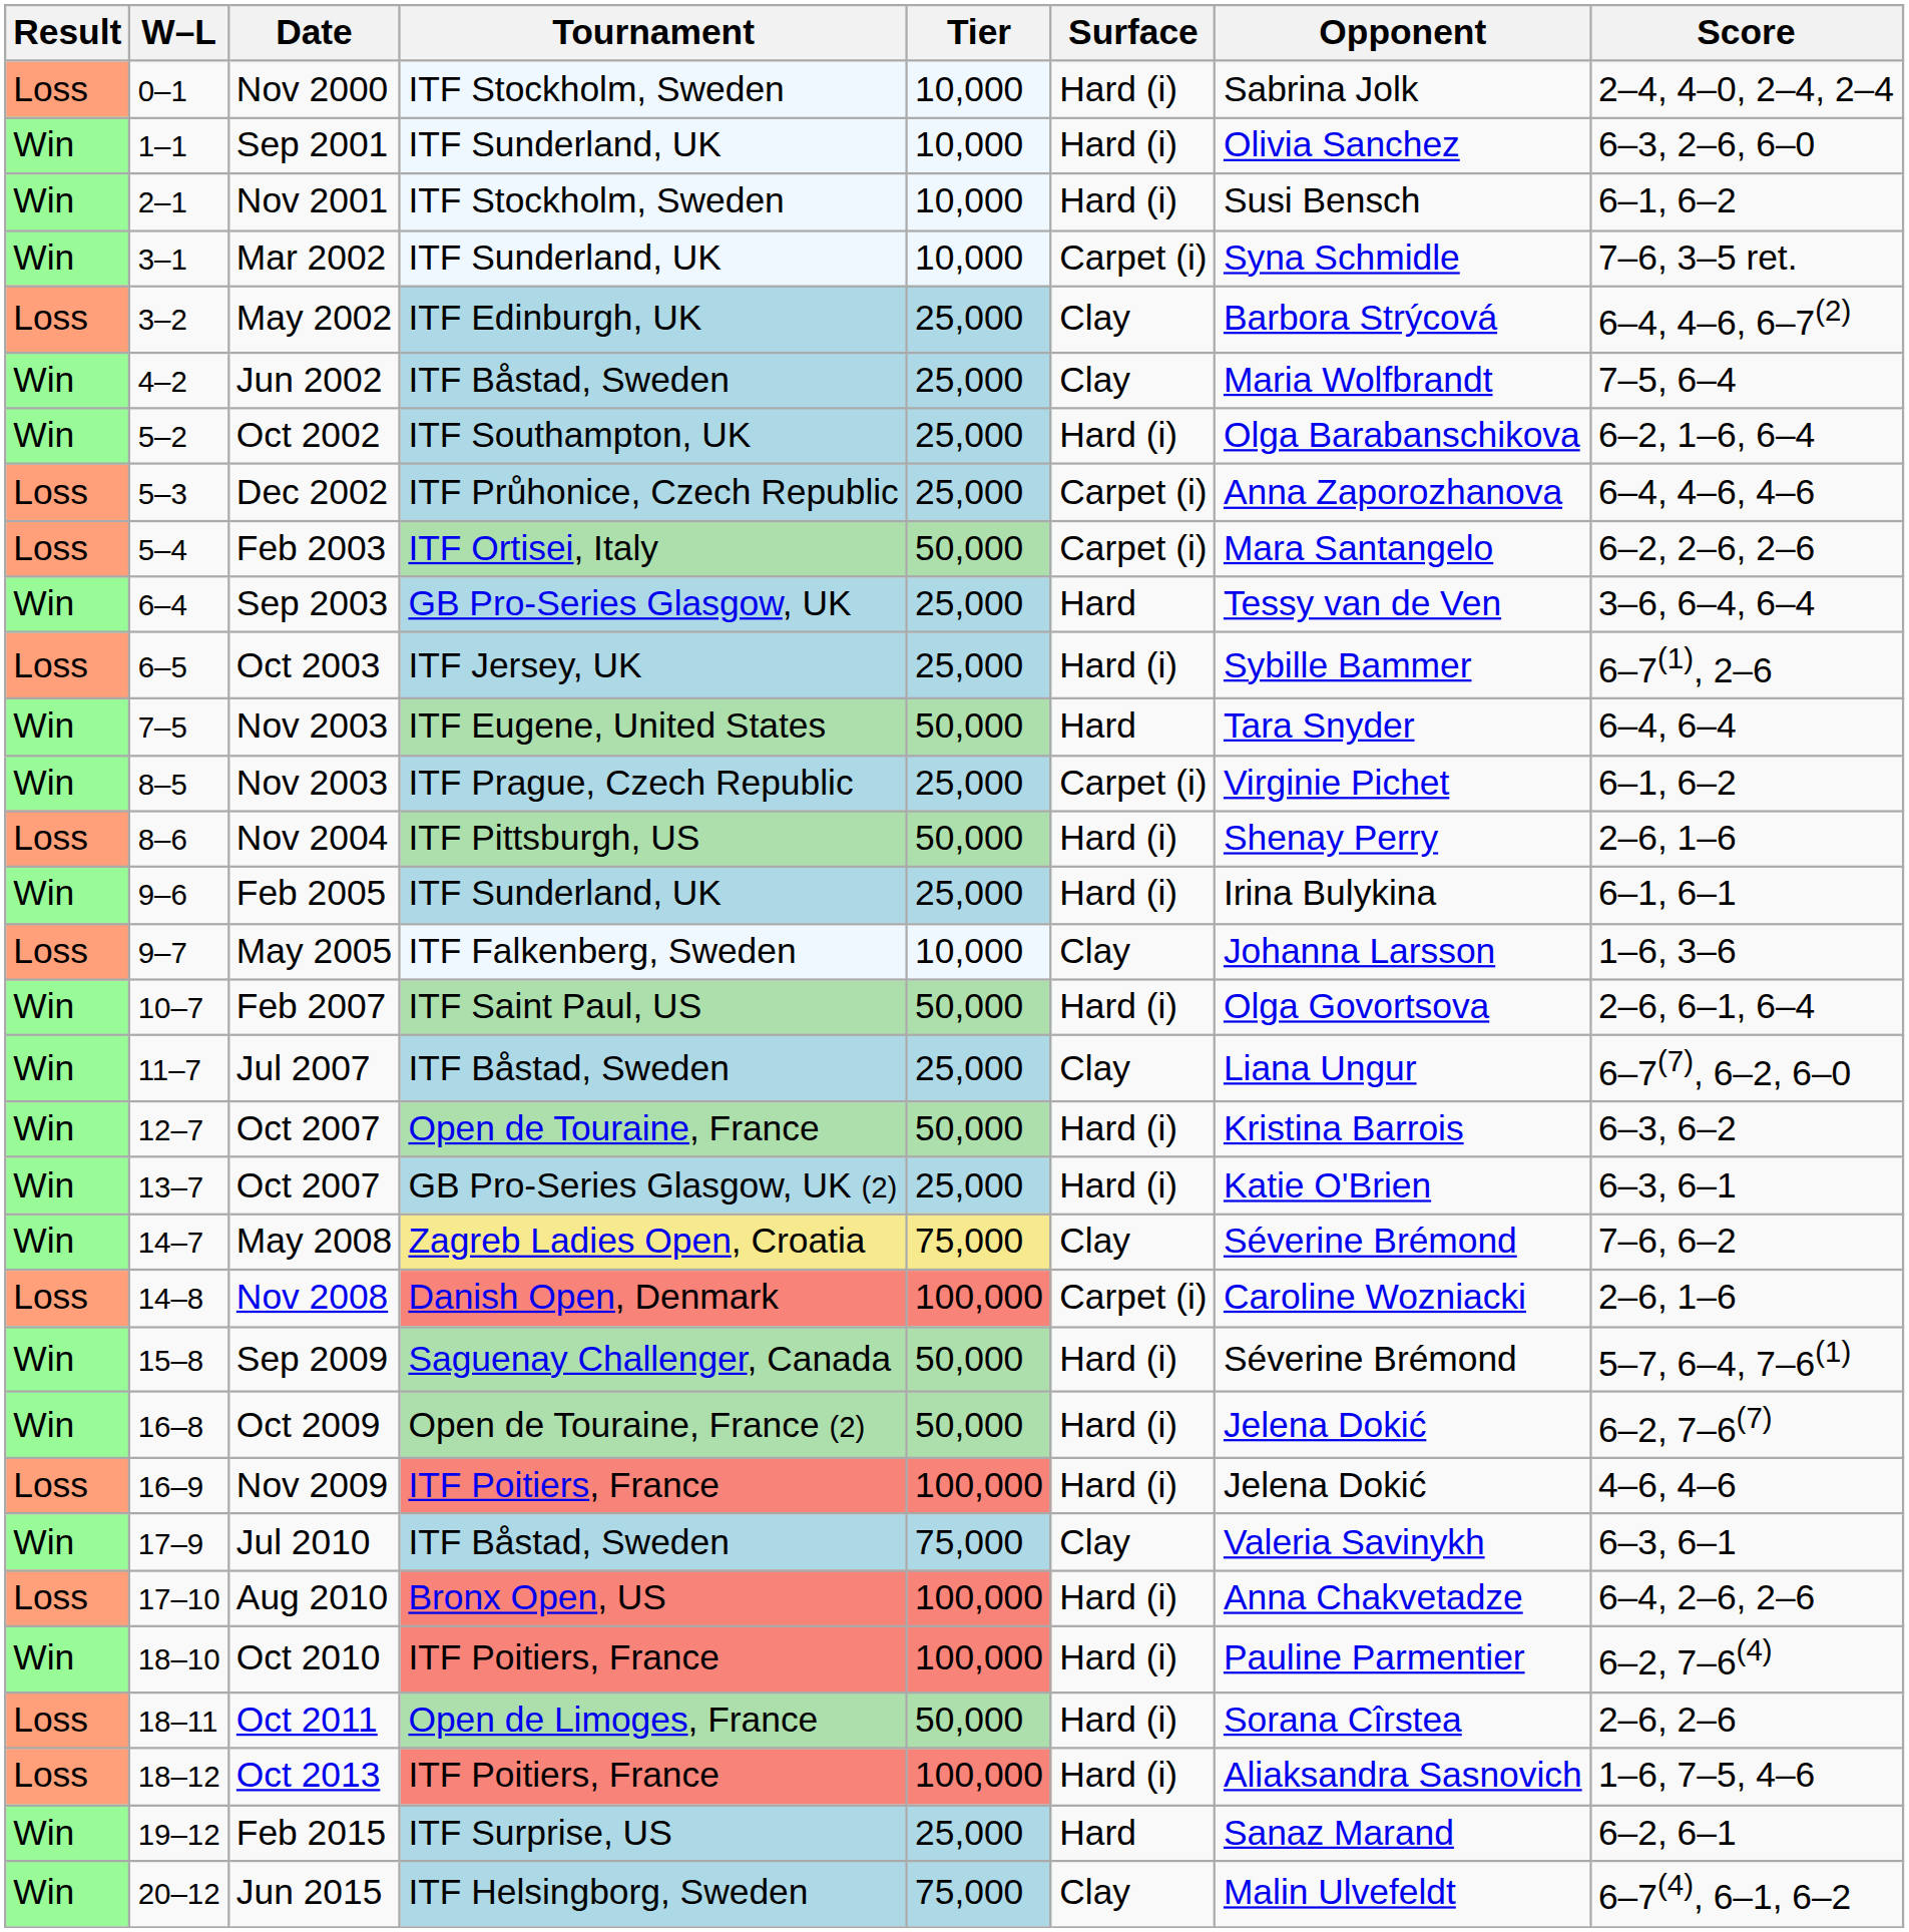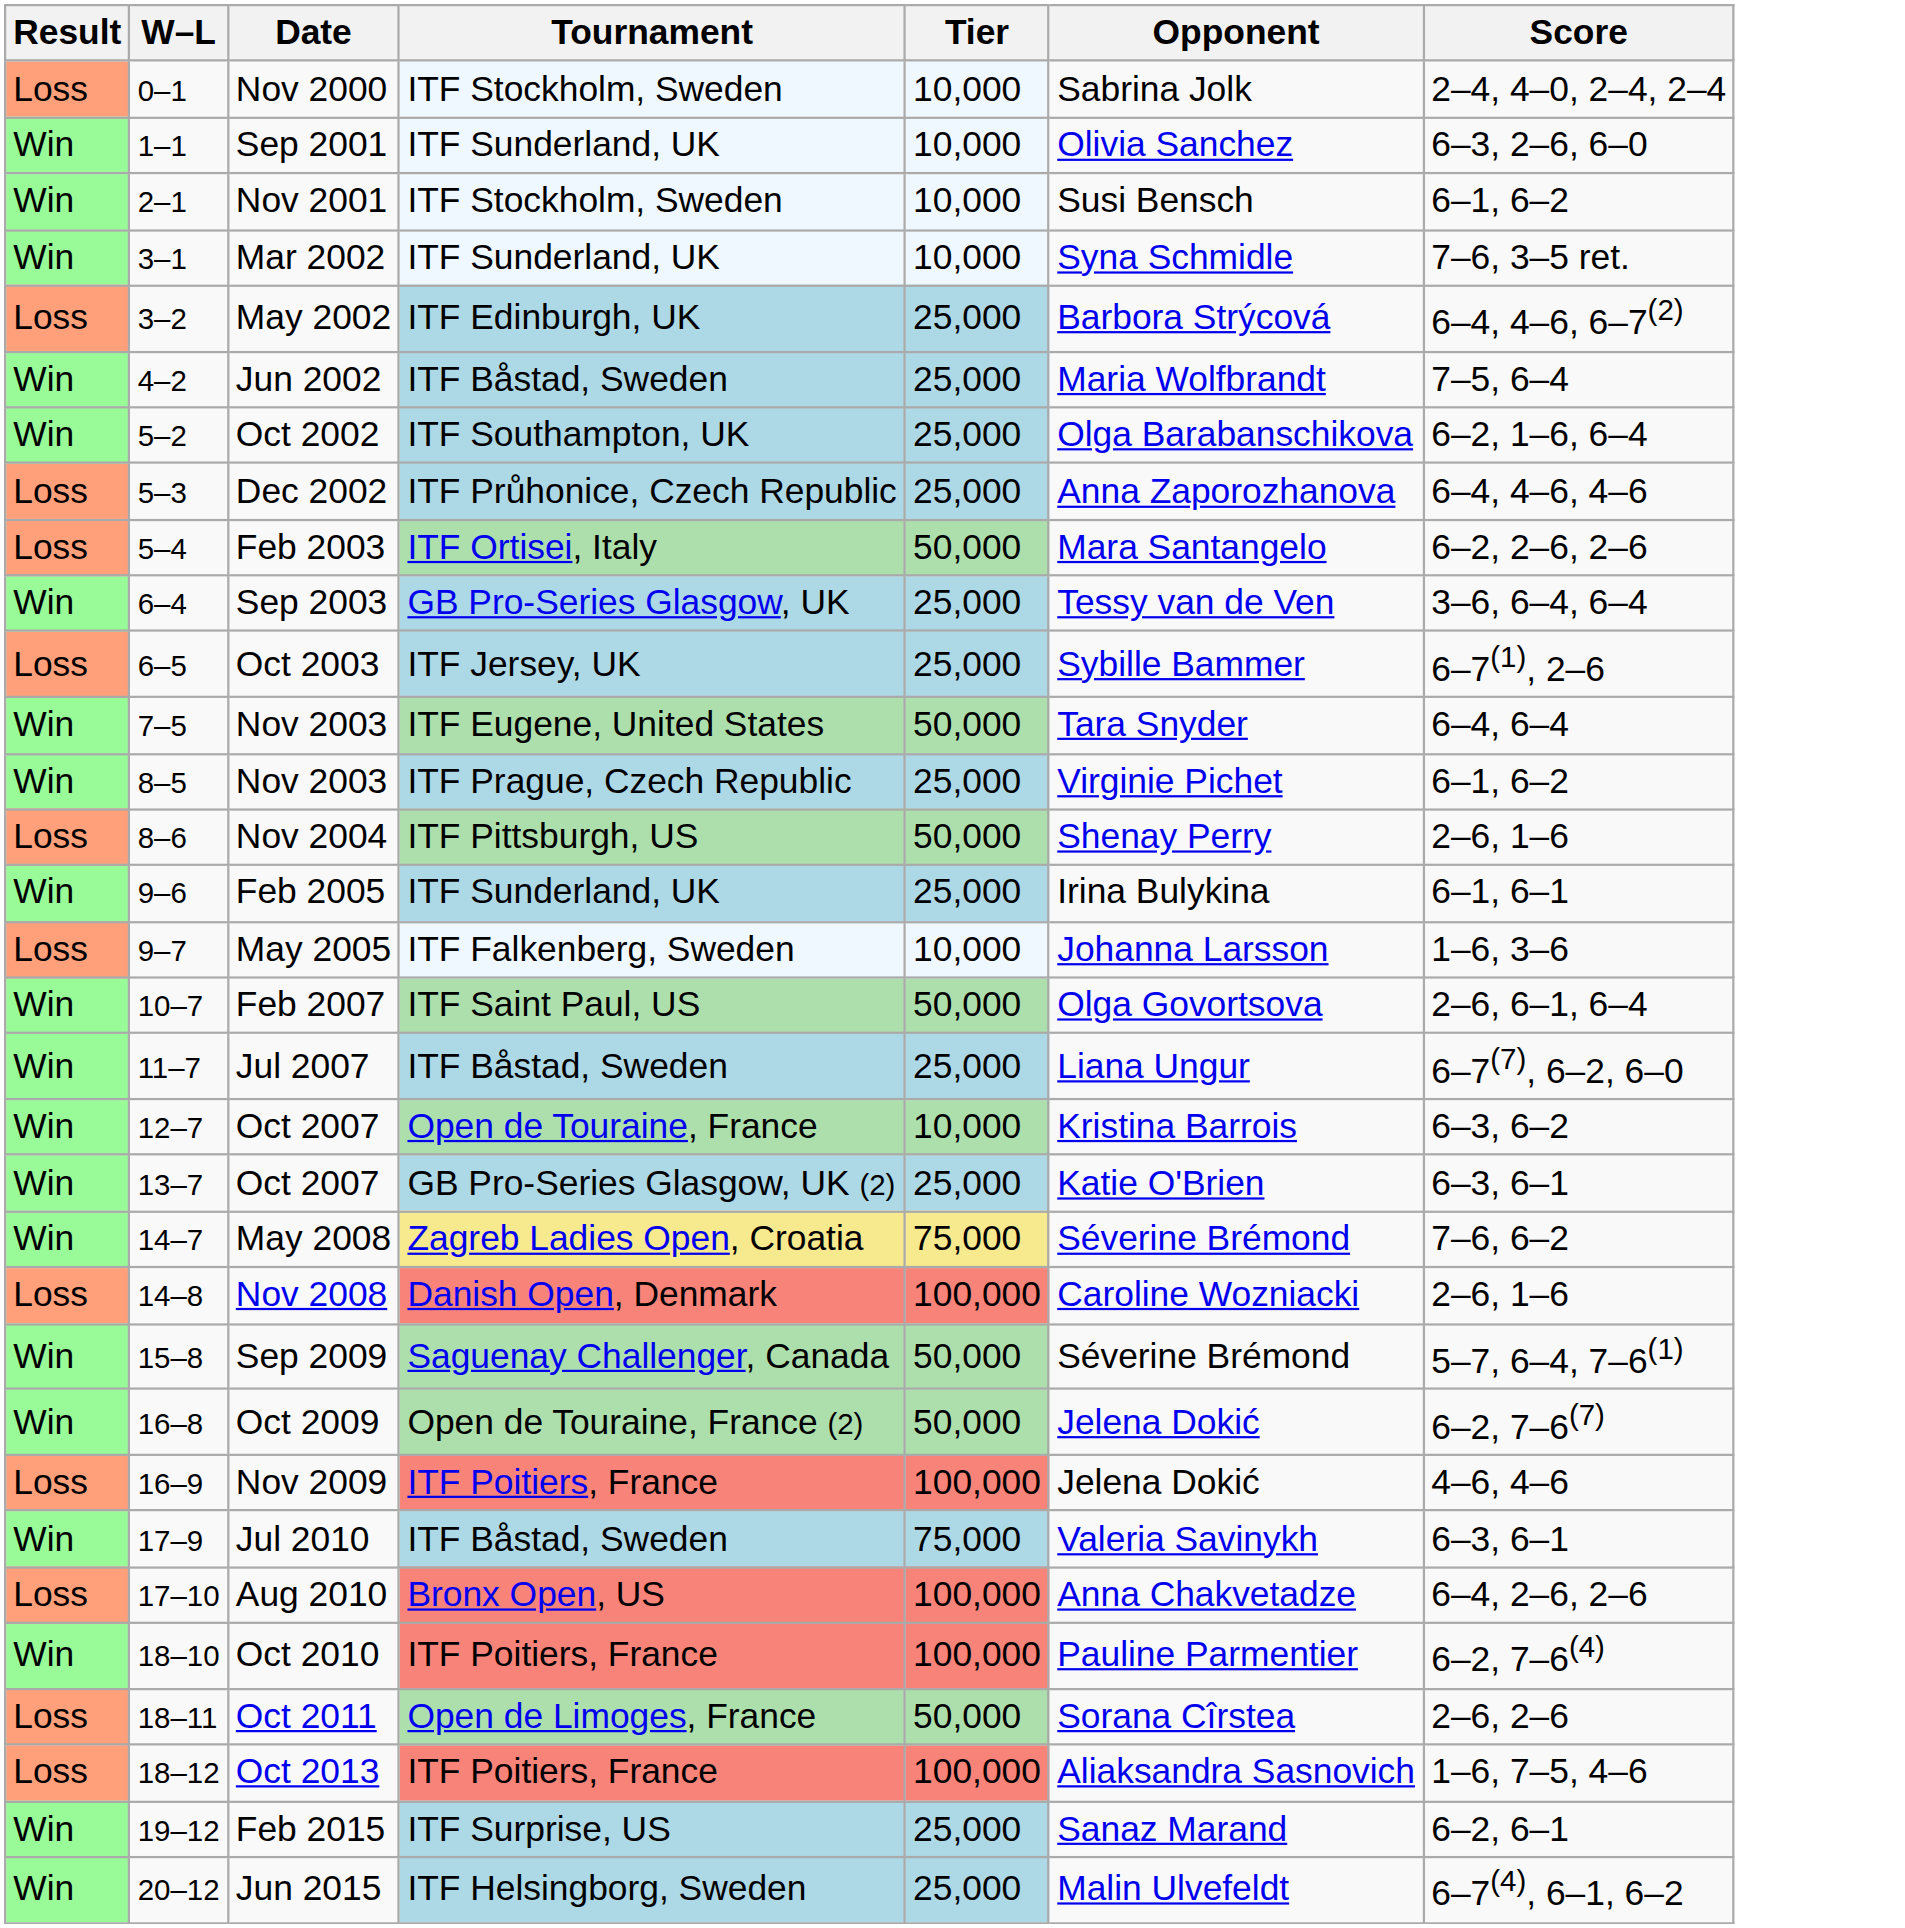- column: Surface | Hard (i) | Hard (i) | Hard (i) | Carpet (i) | Clay | Clay | Hard (i) | Carpet (i) | Carpet (i) | Hard | Hard (i) | Hard | Carpet (i) | Hard (i) | Hard (i) | Clay | Hard (i) | Clay | Hard (i) | Hard (i) | Clay | Carpet (i) | Hard (i) | Hard (i) | Hard (i) | Clay | Hard (i) | Hard (i) | Hard (i) | Hard (i) | Hard | Clay
12–7 / Oct 2007 | Tier: 50,000 -> 10,000
Jun 2015 | Tier: 75,000 -> 25,000
